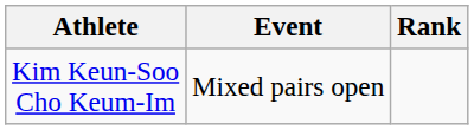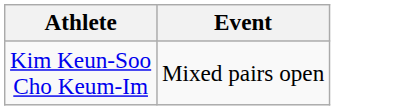- column: Rank
